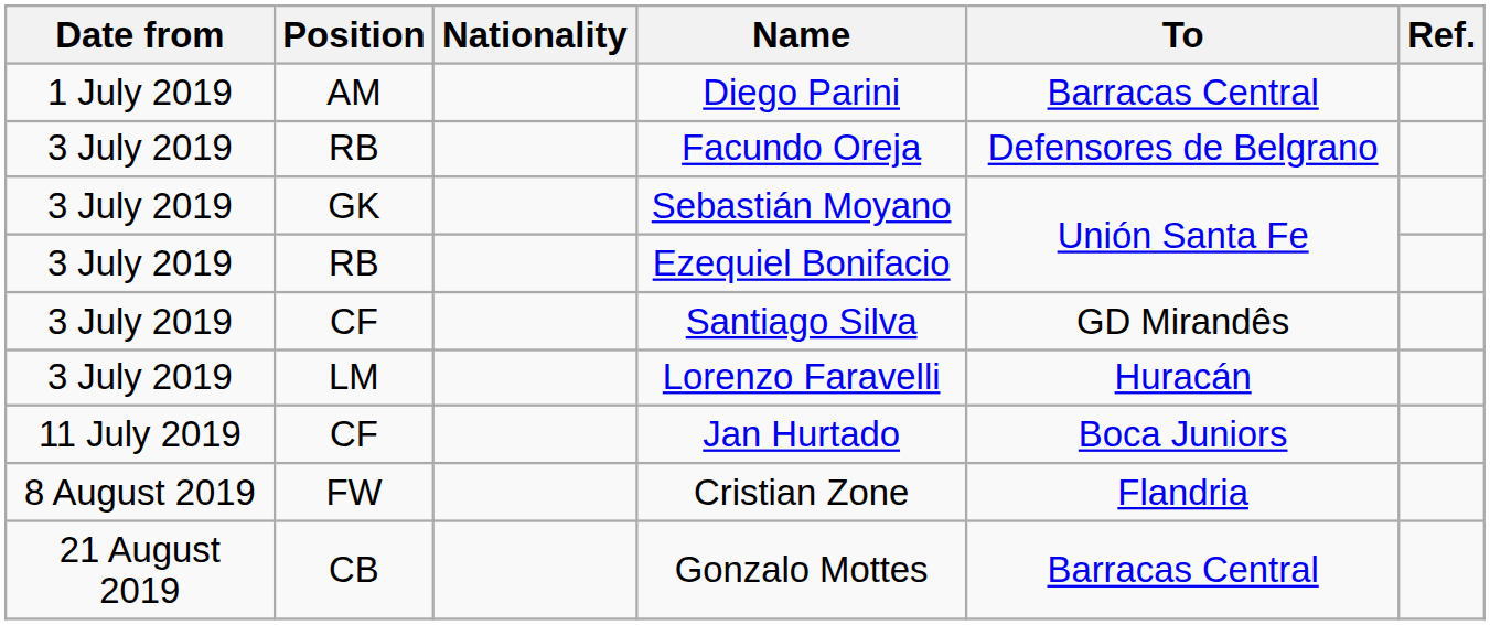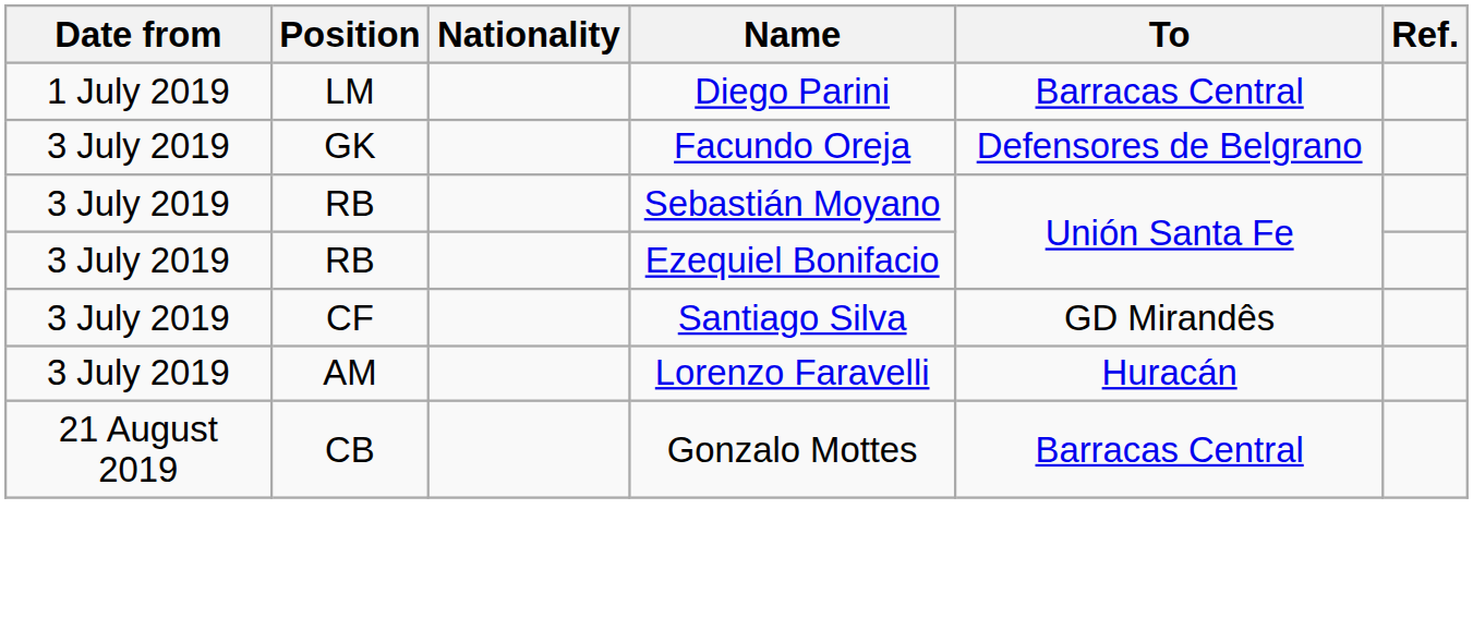Diego Parini | Position: AM -> LM
Facundo Oreja | Position: RB -> GK
Sebastián Moyano | Position: GK -> RB
Lorenzo Faravelli | Position: LM -> AM
- row: 11 July 2019 | CF | Jan Hurtado | Boca Juniors
- row: 8 August 2019 | FW | Cristian Zone | Flandria
